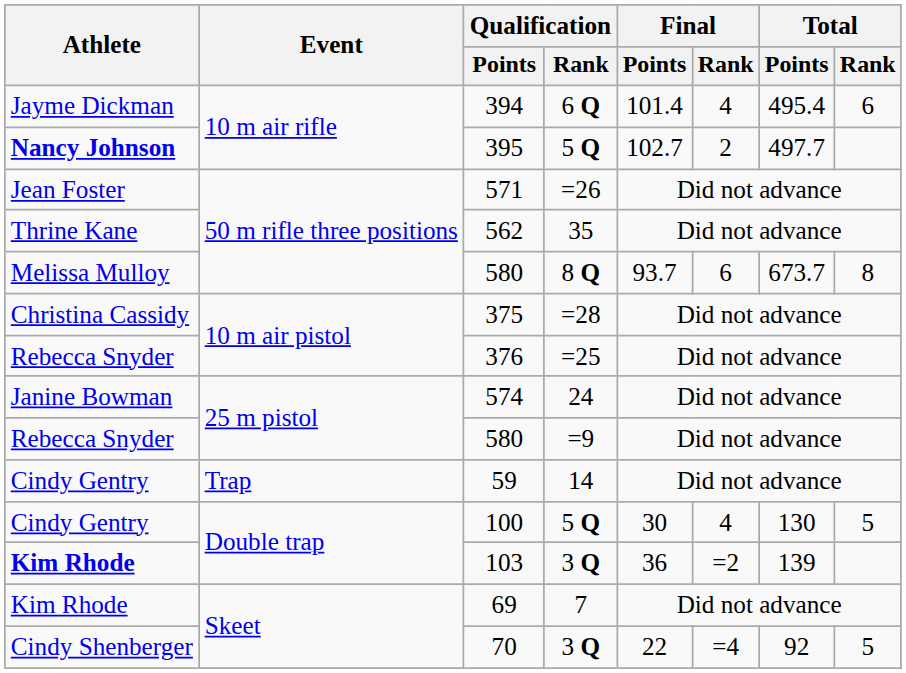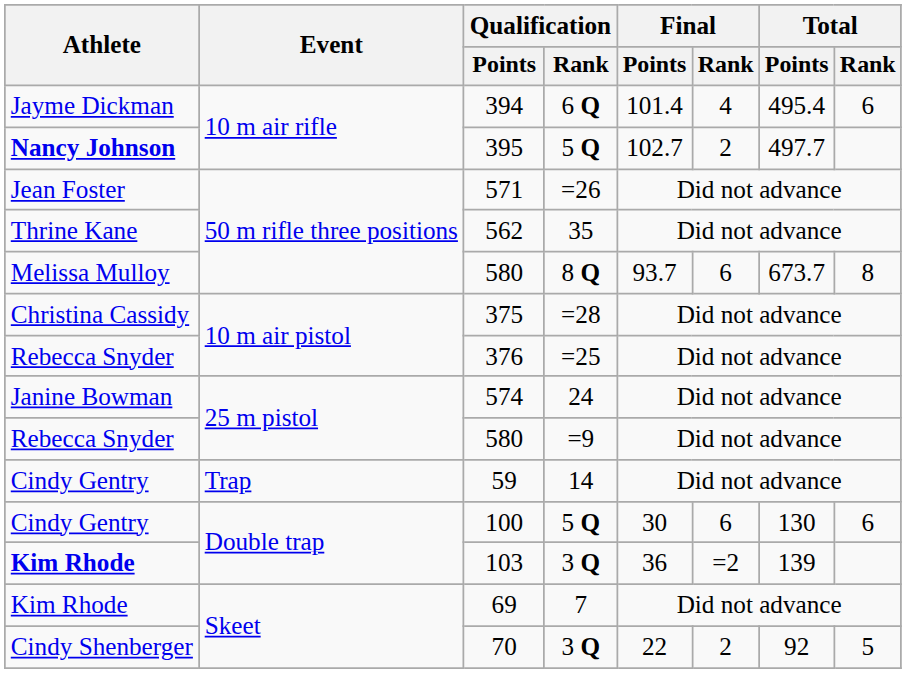100 | Final / Rank: 4 -> 6
100 | Total / Rank: 5 -> 6
70 | Final / Rank: =4 -> 2
